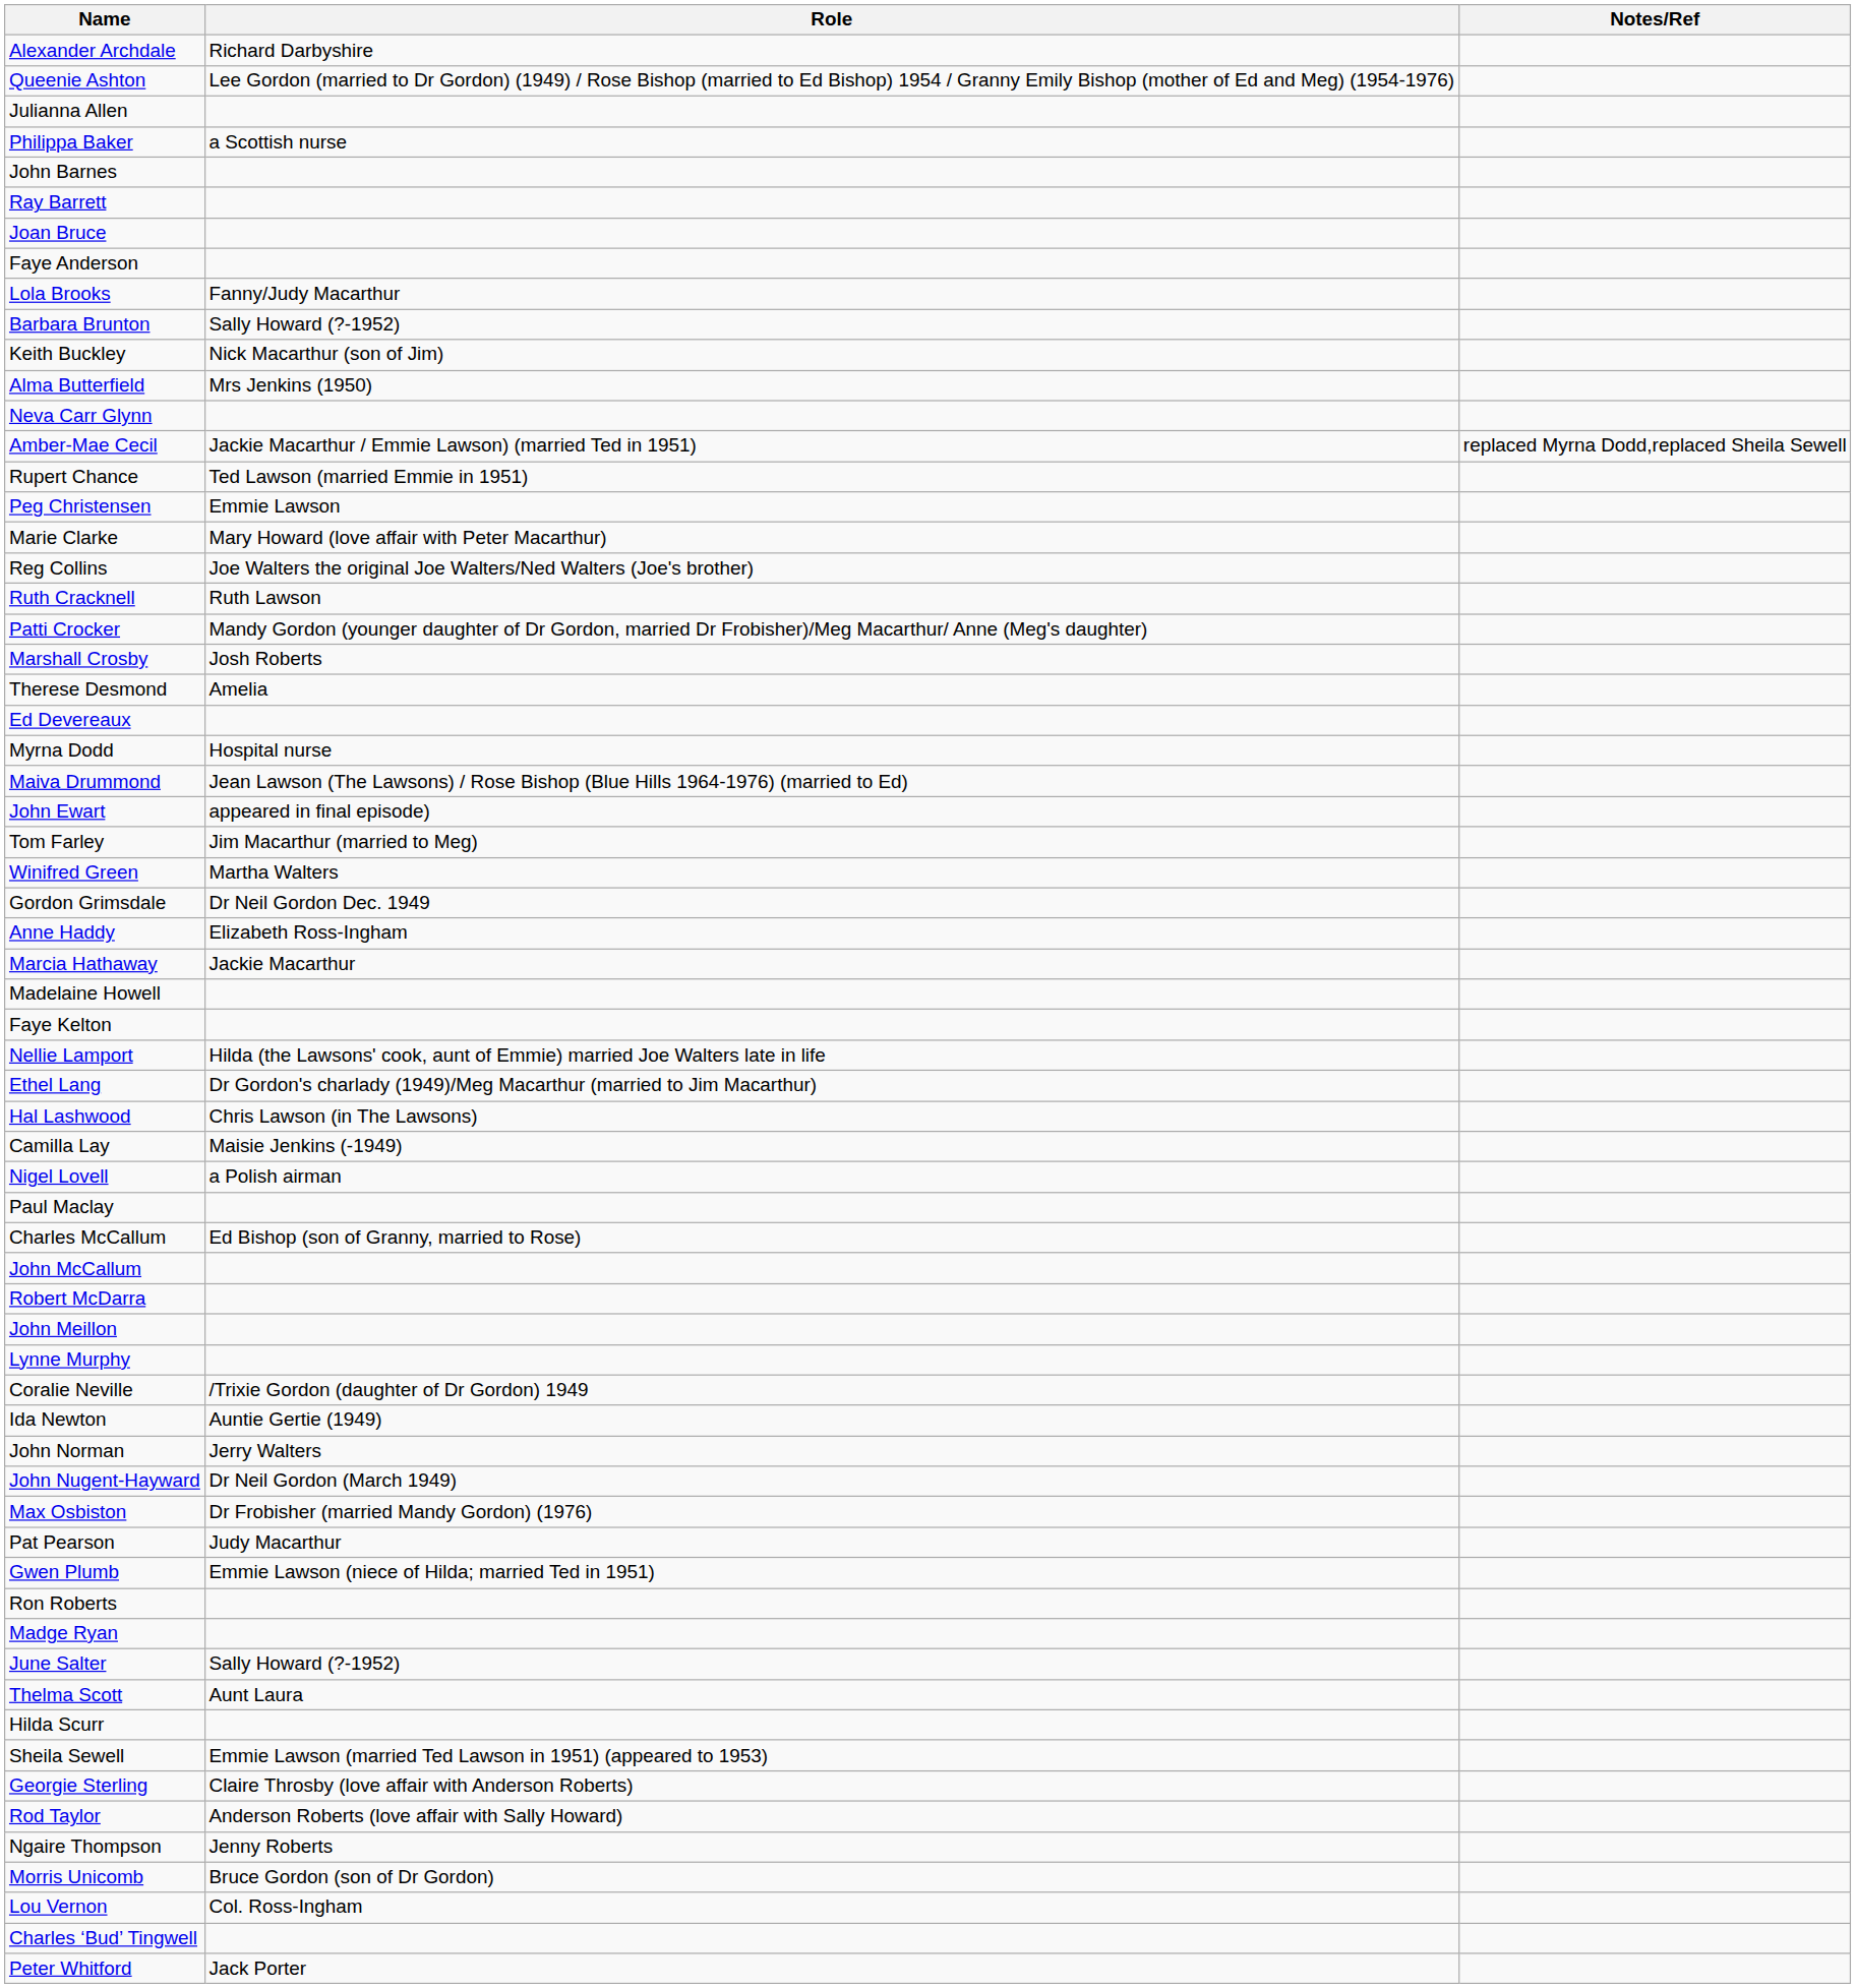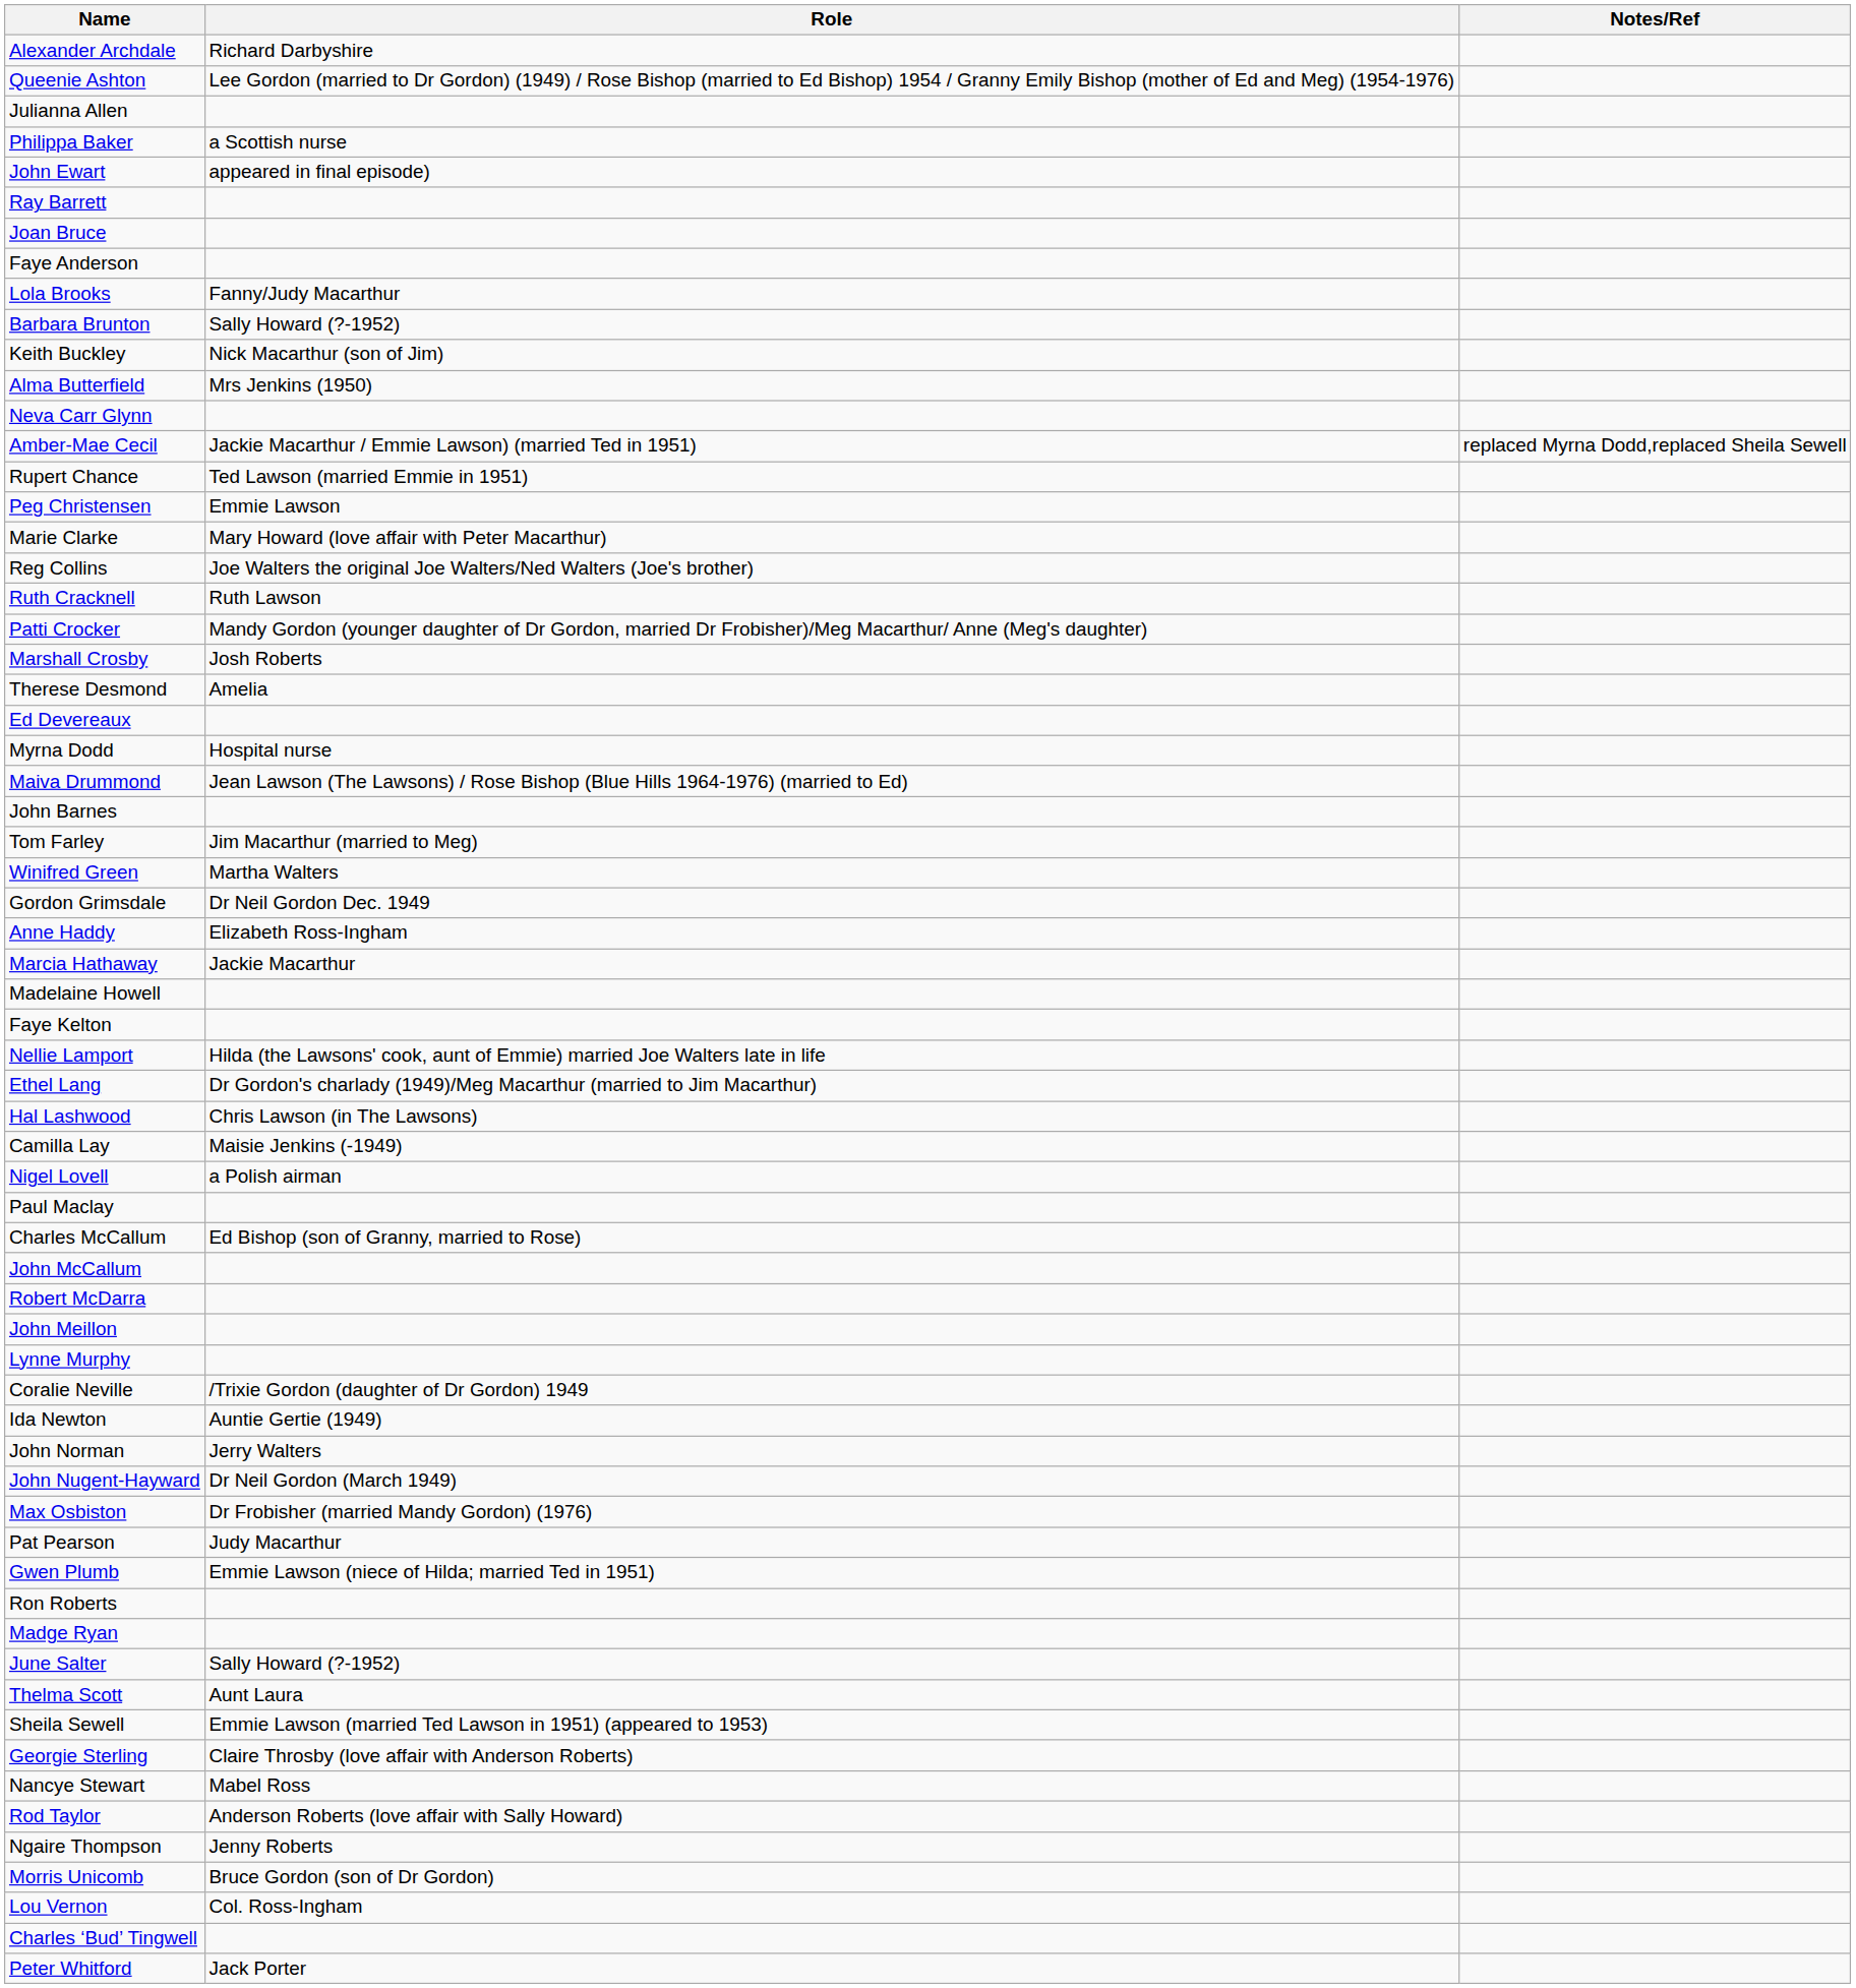rows swapped: John Barnes <-> John Ewart
- row: Hilda Scurr
+ row: Nancye Stewart | Mabel Ross
